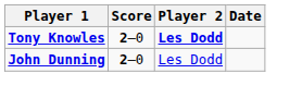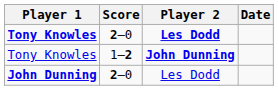+ row: Tony Knowles | 1–2 | John Dunning
